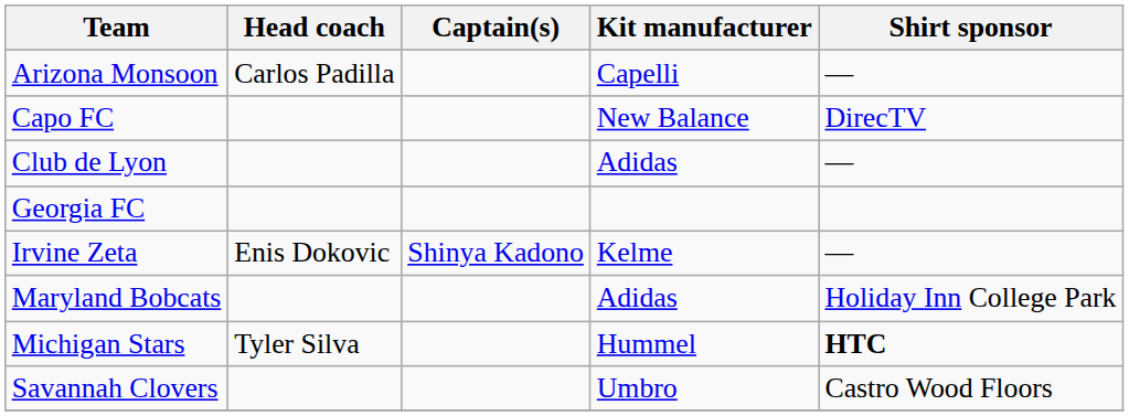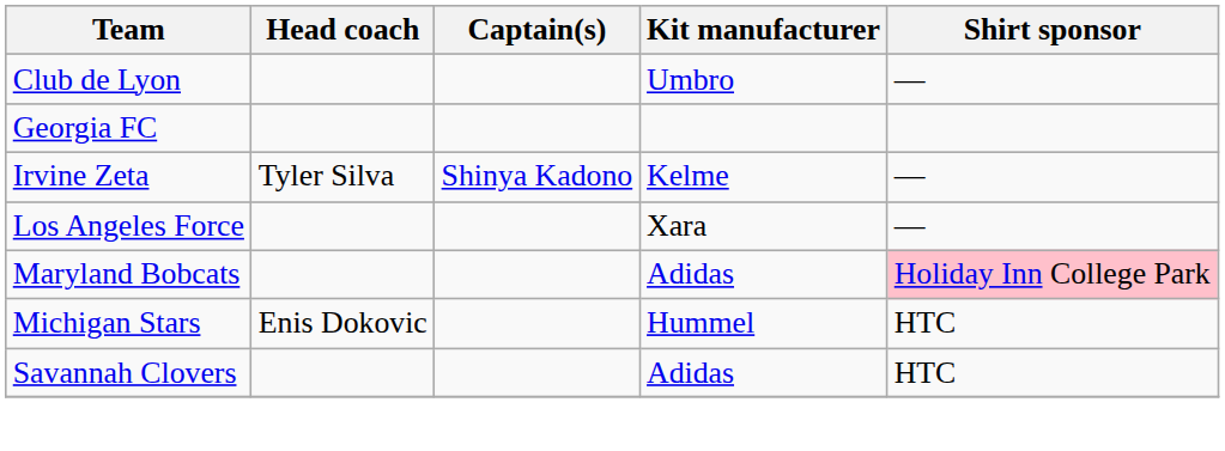- row: Arizona Monsoon | Carlos Padilla | Capelli | —
- row: Capo FC | New Balance | DirecTV
Club de Lyon | Kit manufacturer: Adidas -> Umbro
Irvine Zeta | Head coach: Enis Dokovic -> Tyler Silva
+ row: Los Angeles Force | Xara | —
Maryland Bobcats | Shirt sponsor: no background -> pink background
Michigan Stars | Head coach: Tyler Silva -> Enis Dokovic
Michigan Stars | Shirt sponsor: bold -> normal
Savannah Clovers | Kit manufacturer: Umbro -> Adidas
Savannah Clovers | Shirt sponsor: Castro Wood Floors -> HTC
